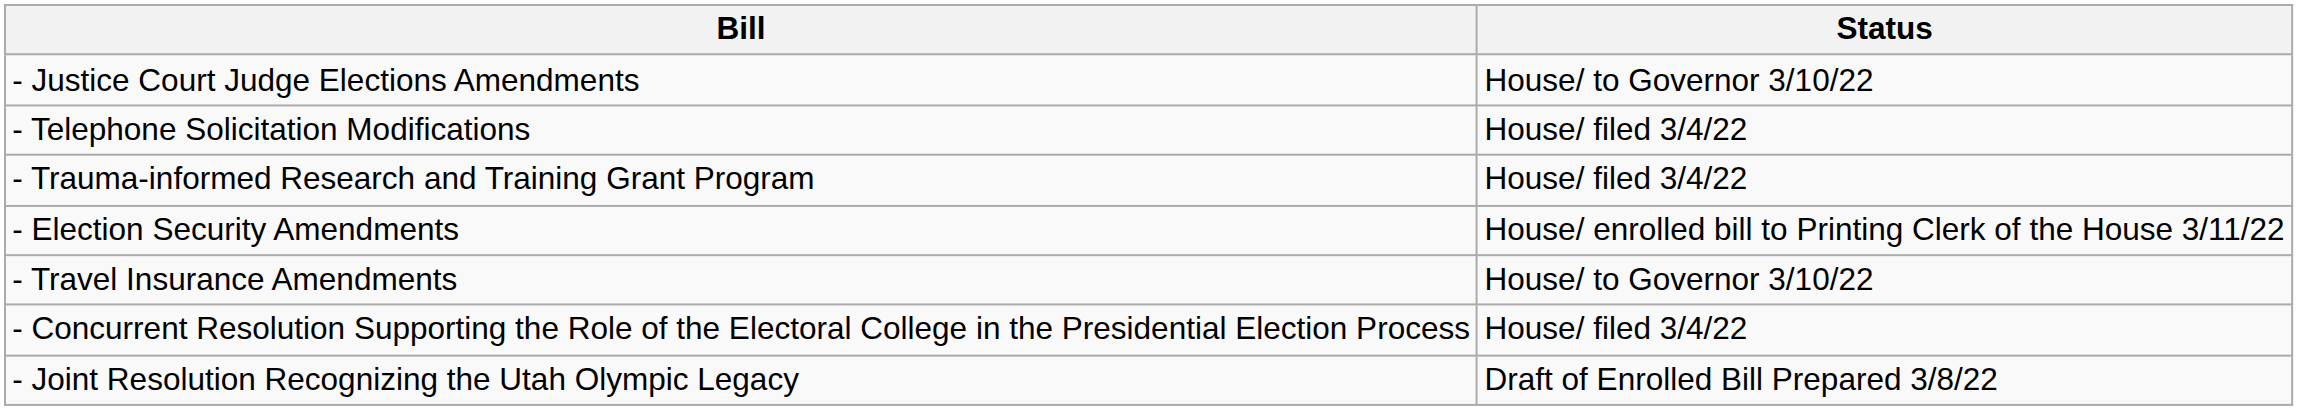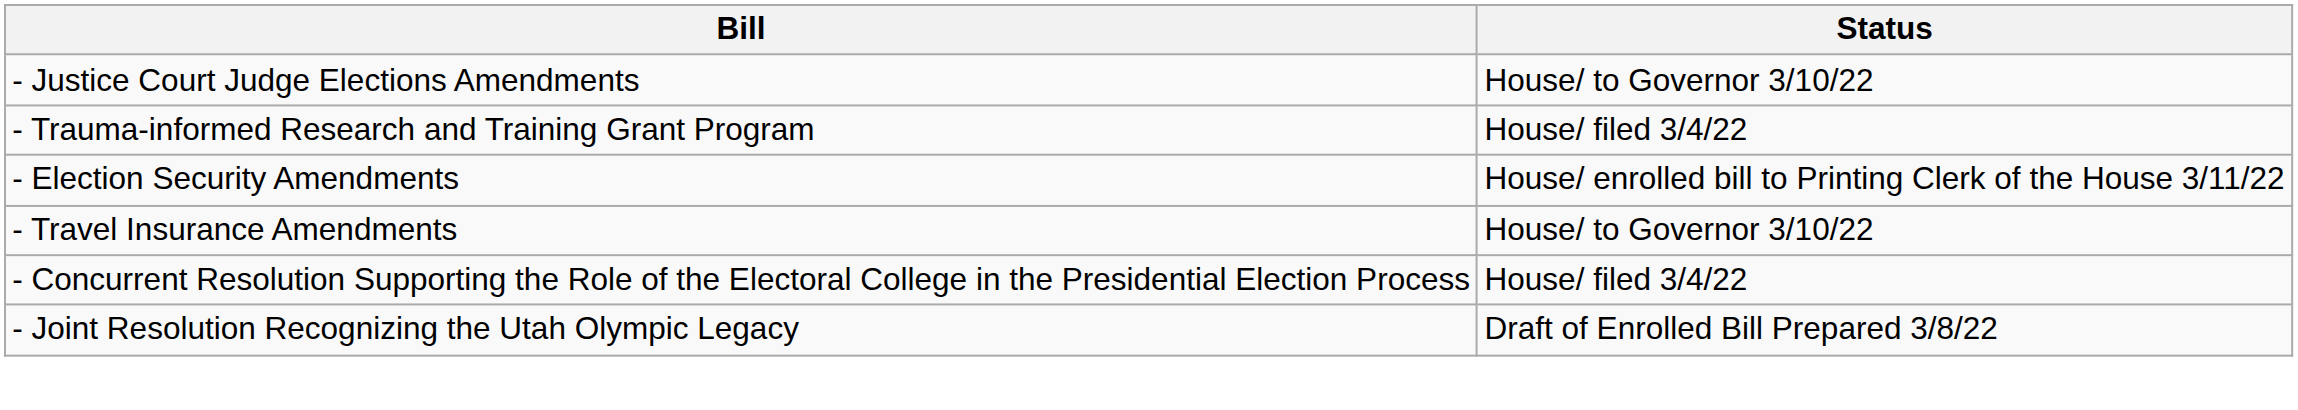- row: - Telephone Solicitation Modifications | House/ filed 3/4/22
